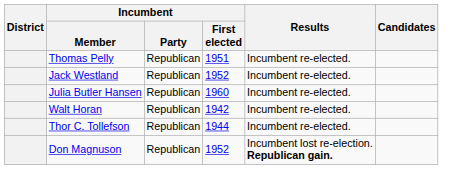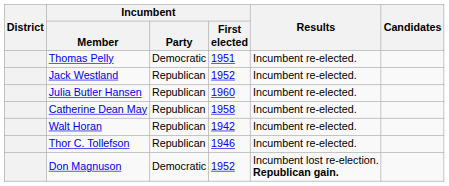Thomas Pelly | Incumbent / Party: Republican -> Democratic
+ row: Catherine Dean May | Republican | 1958 | Incumbent re-elected.
Thor C. Tollefson | Incumbent / First elected: 1944 -> 1946
Don Magnuson | Incumbent / Party: Republican -> Democratic
